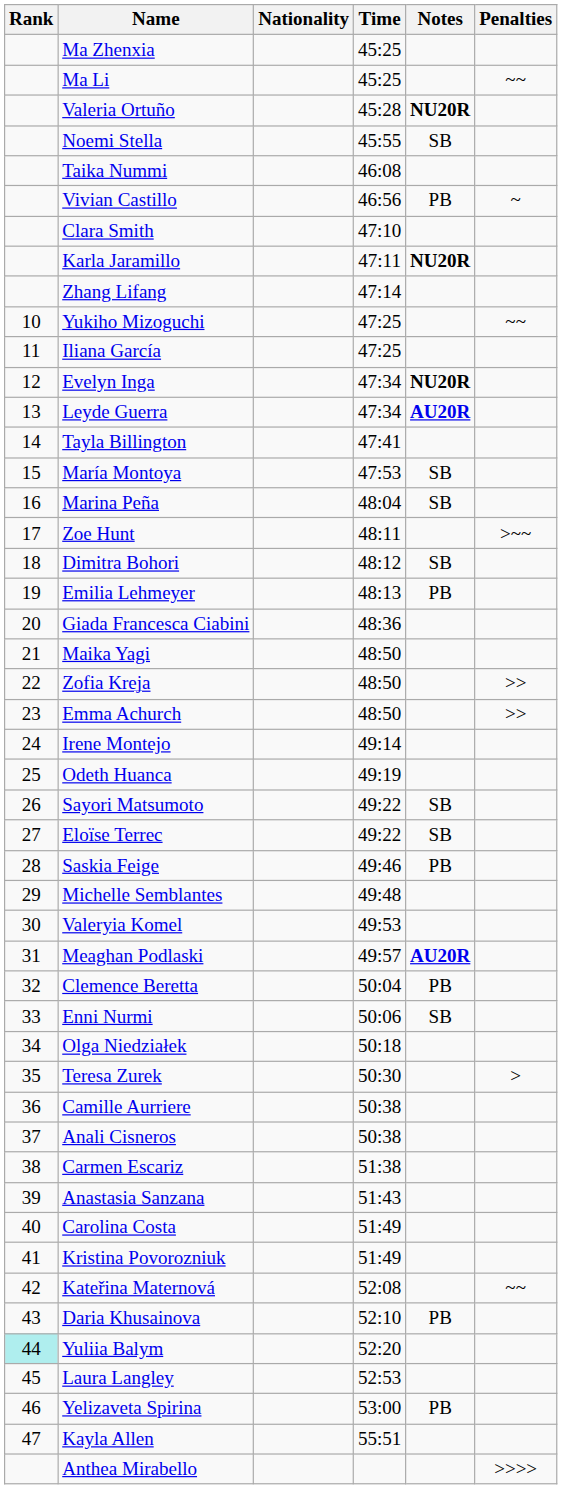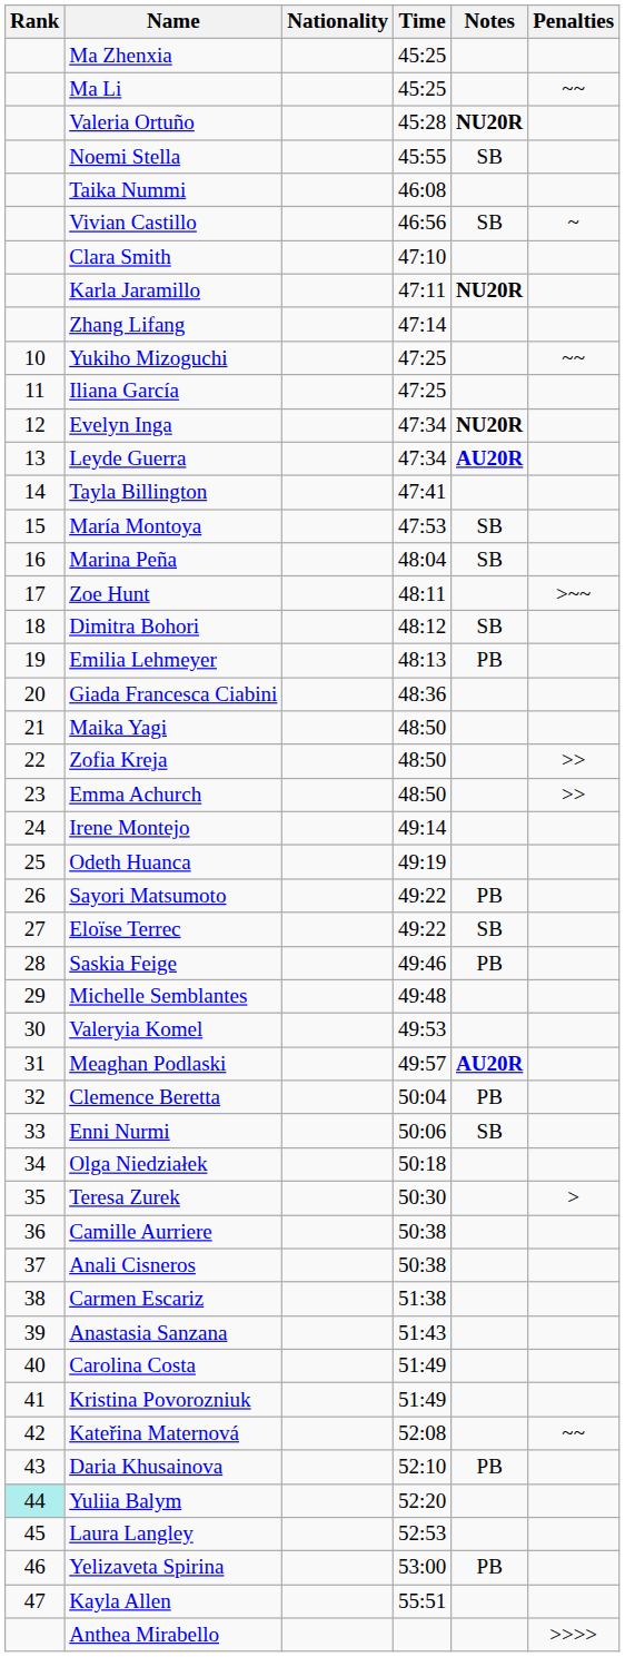Vivian Castillo | Notes: PB -> SB
Sayori Matsumoto | Notes: SB -> PB
